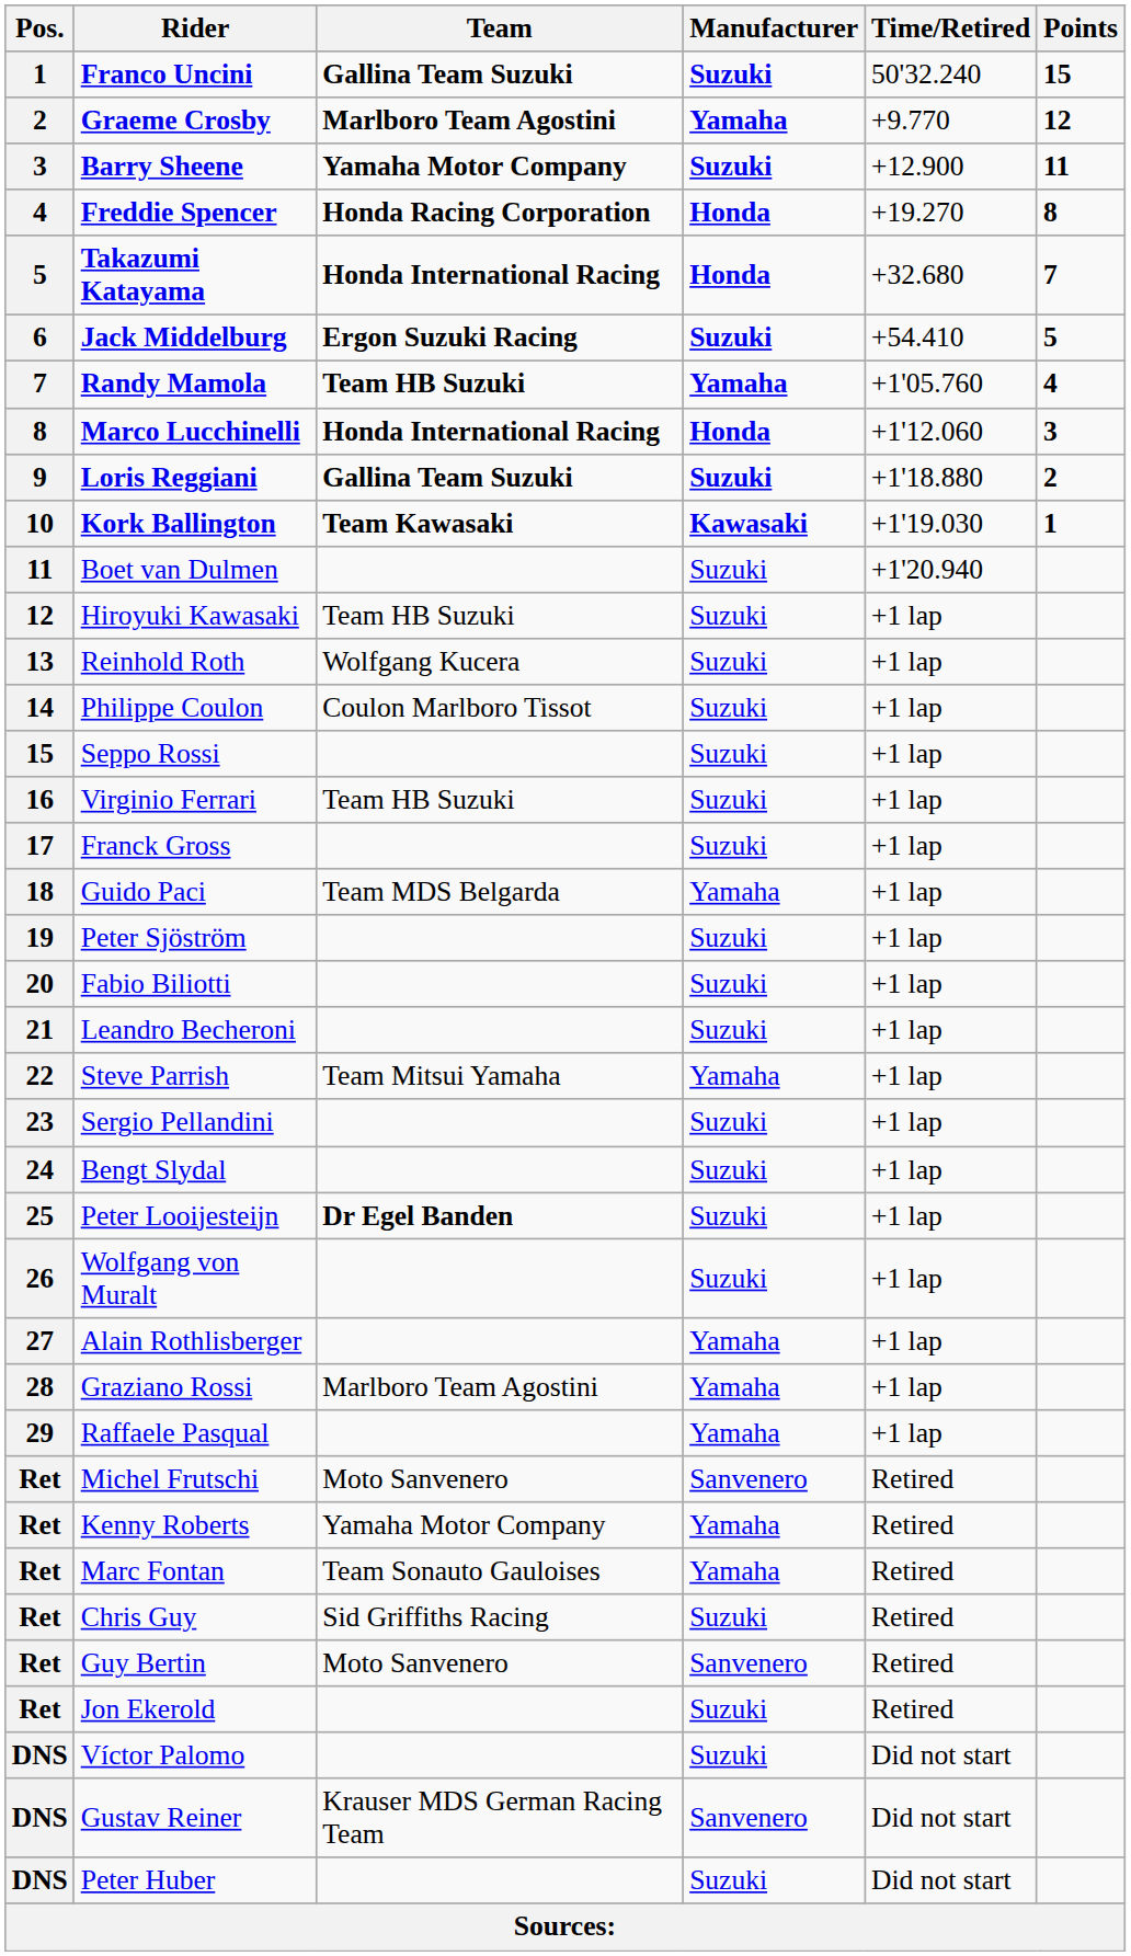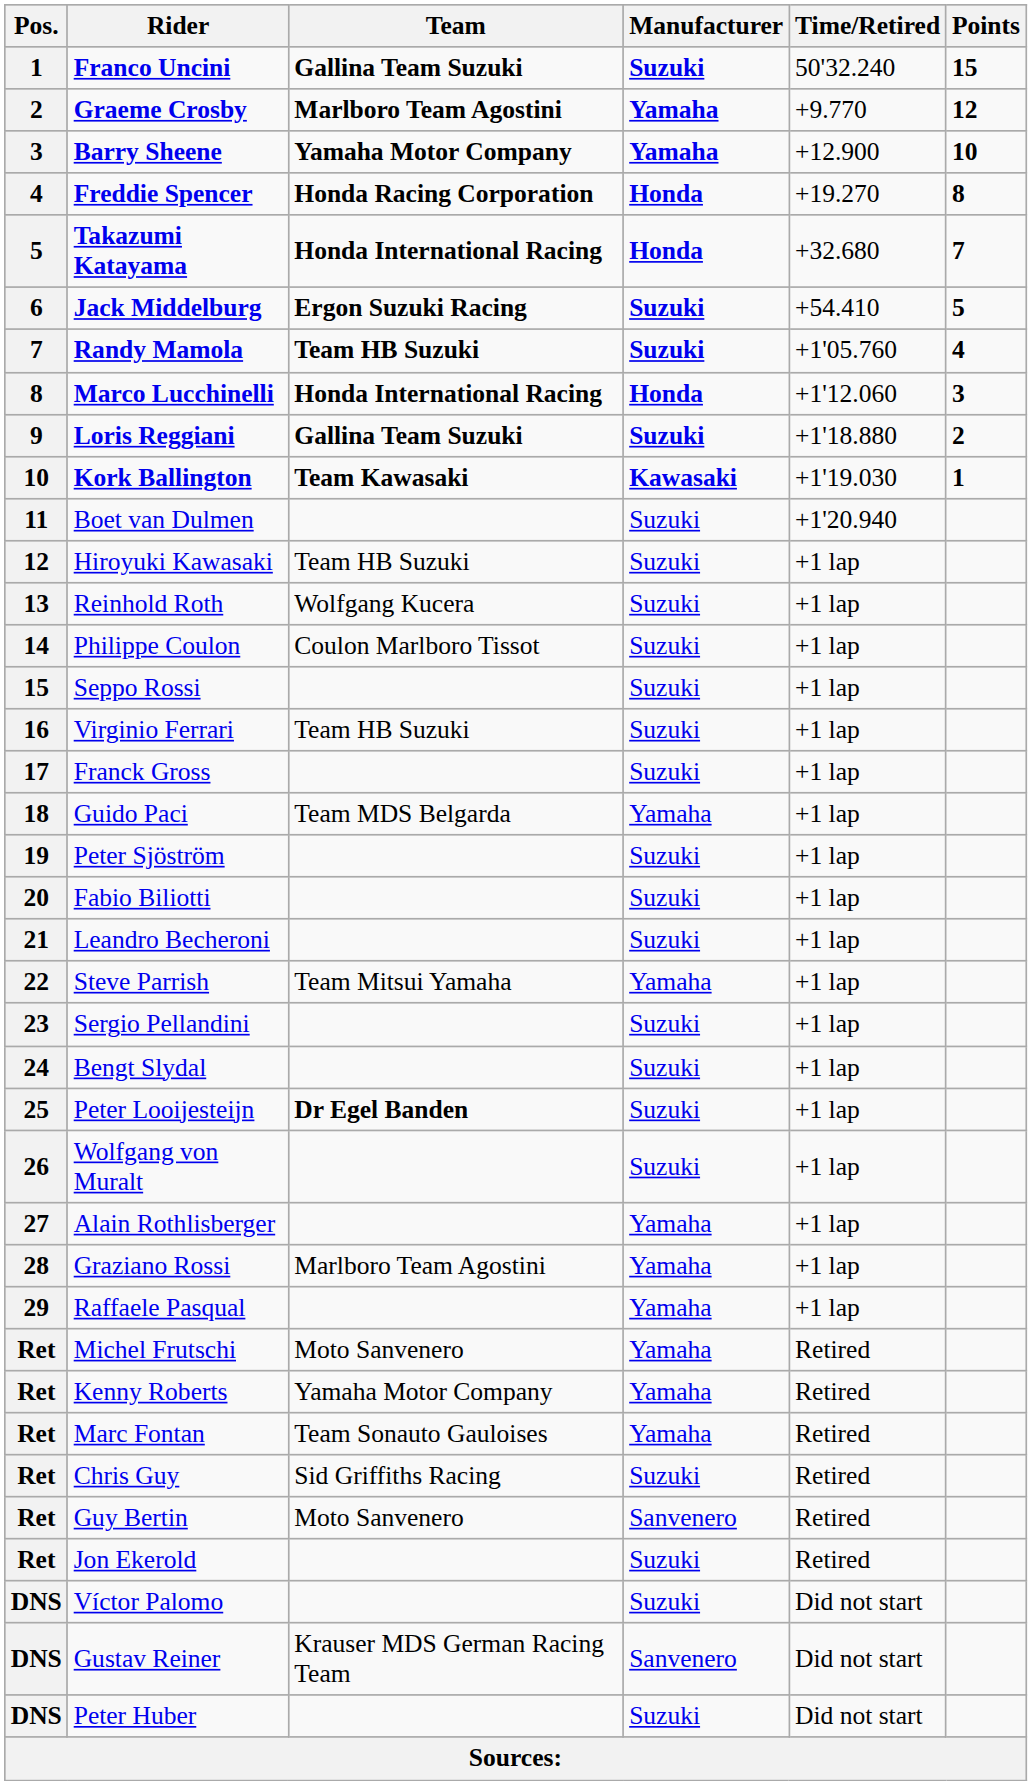Barry Sheene | Manufacturer: Suzuki -> Yamaha
Barry Sheene | Points: 11 -> 10
Randy Mamola | Manufacturer: Yamaha -> Suzuki
Michel Frutschi | Manufacturer: Sanvenero -> Yamaha
